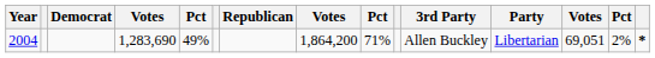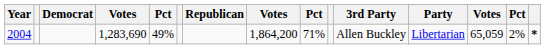2004 | column 13: 69,051 -> 65,059
